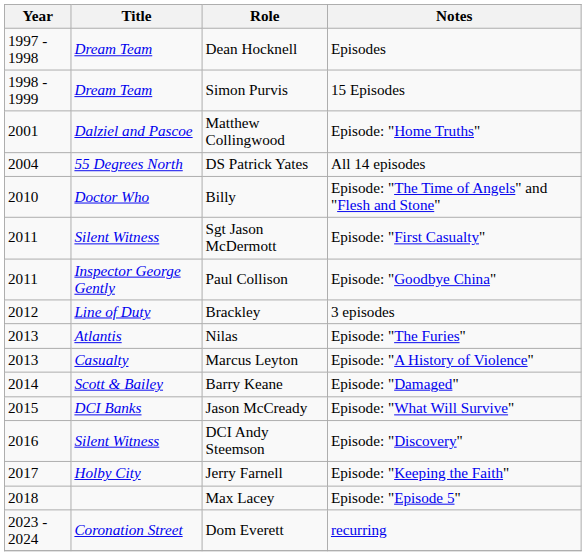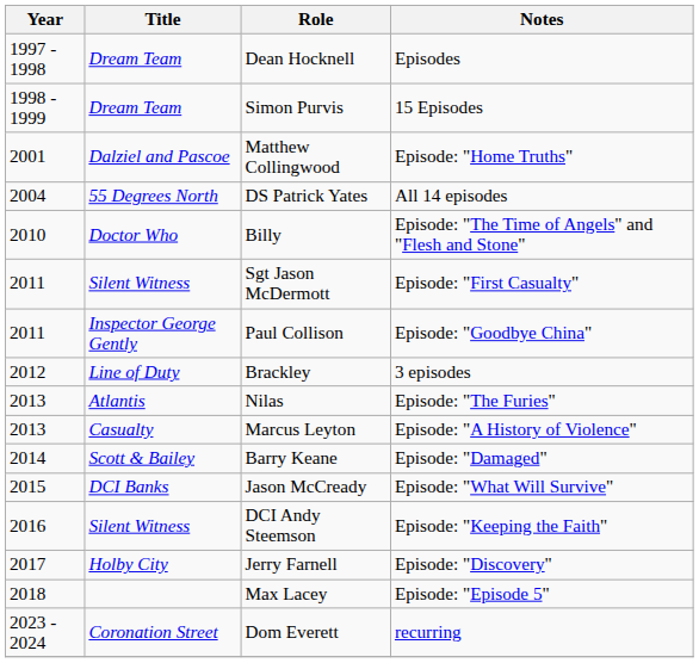DCI Andy Steemson | Notes: Episode: "Discovery" -> Episode: "Keeping the Faith"
Jerry Farnell | Notes: Episode: "Keeping the Faith" -> Episode: "Discovery"
